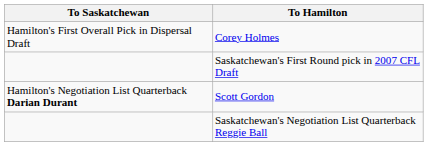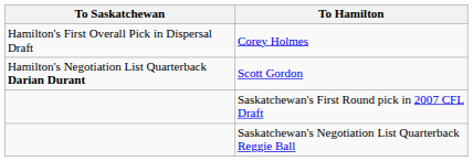rows swapped: Scott Gordon <-> Saskatchewan's First Round pick in 2007 CFL Draft
